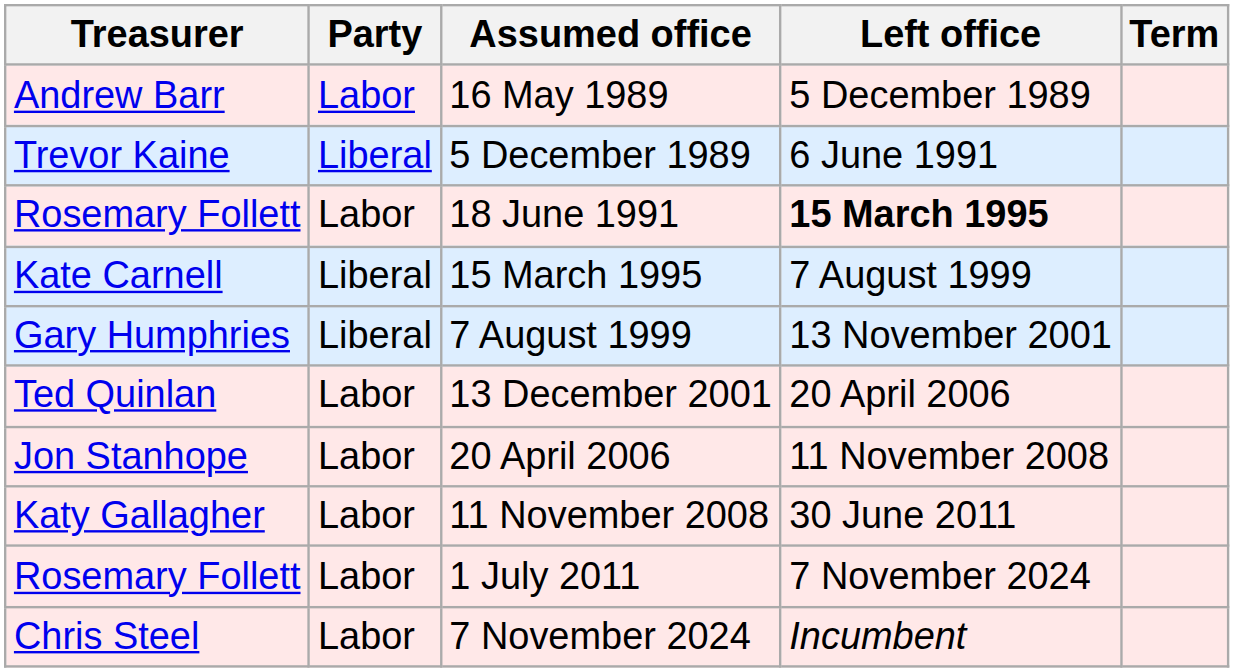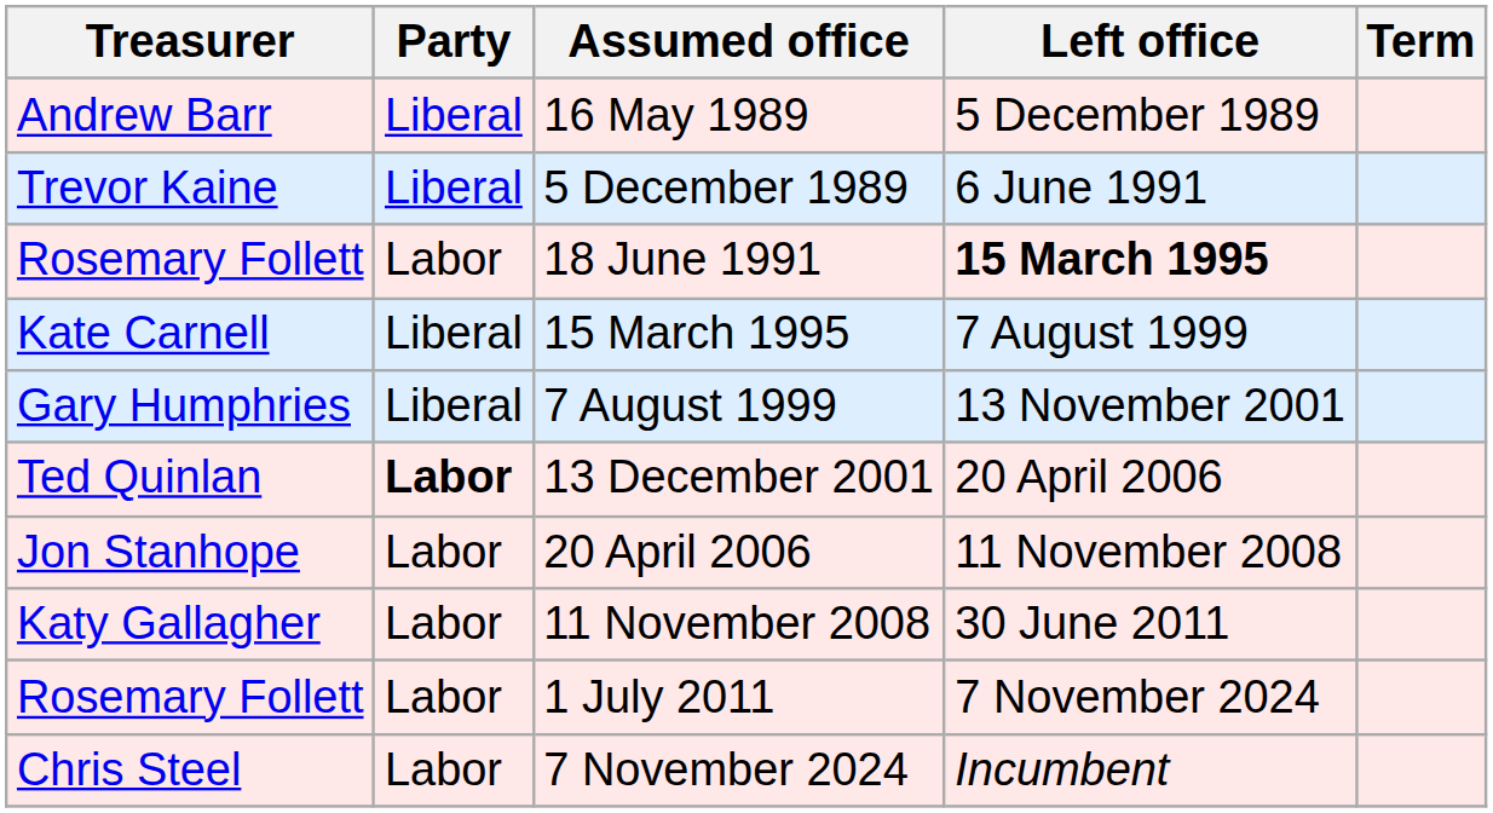16 May 1989 | Party: Labor -> Liberal
13 December 2001 | Party: normal -> bold
